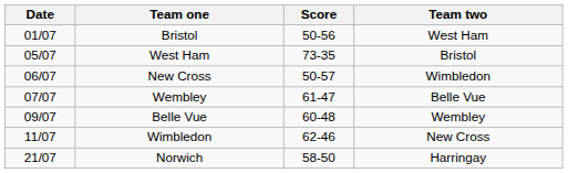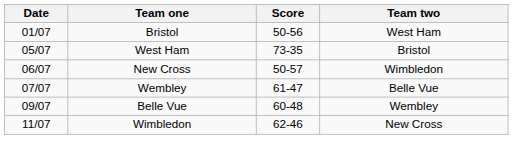- row: 21/07 | Norwich | 58-50 | Harringay
